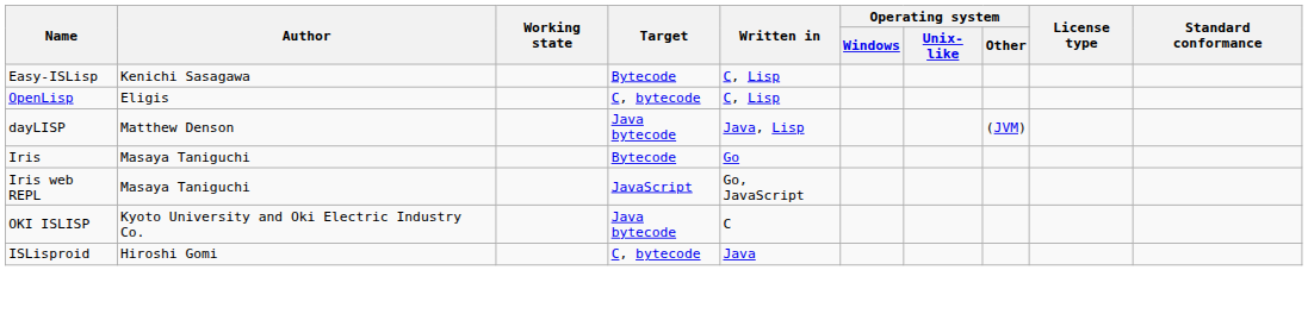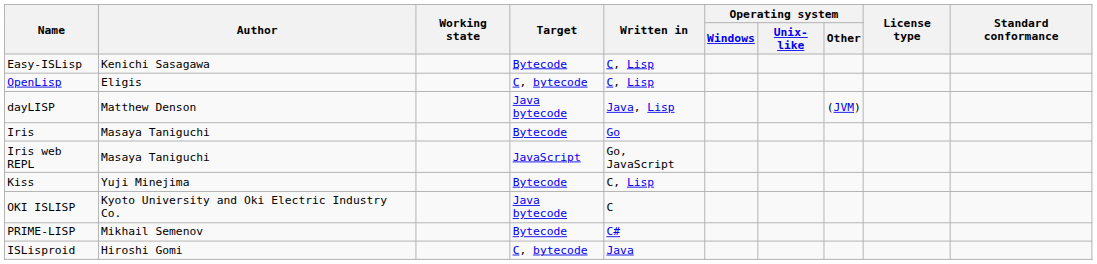+ row: Kiss | Yuji Minejima | Bytecode | C, Lisp
+ row: PRIME-LISP | Mikhail Semenov | Bytecode | C#
